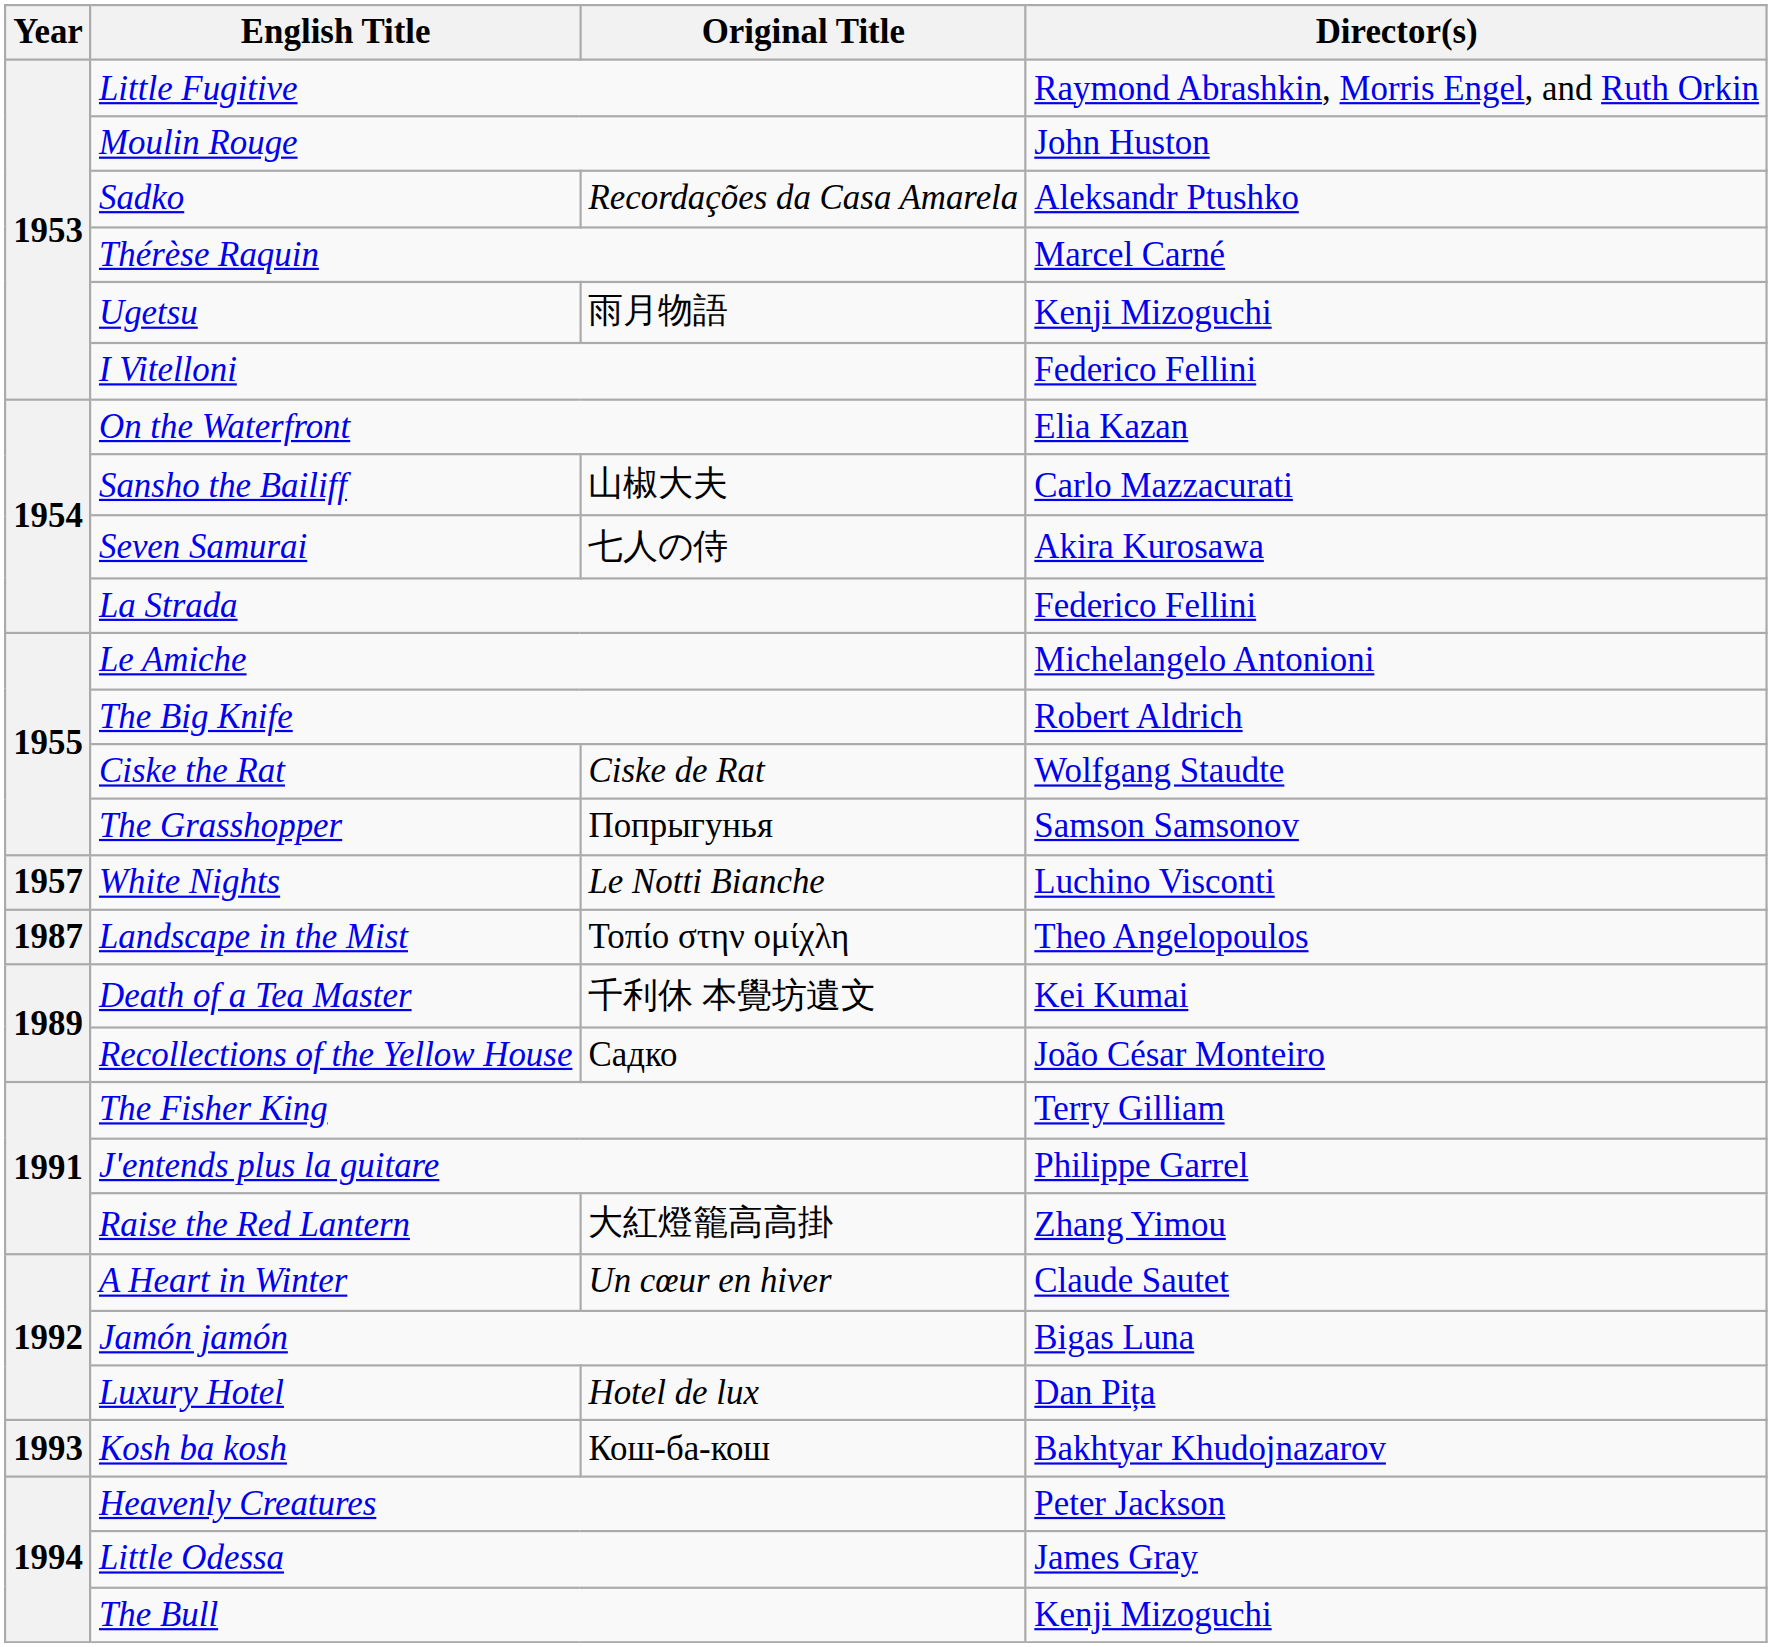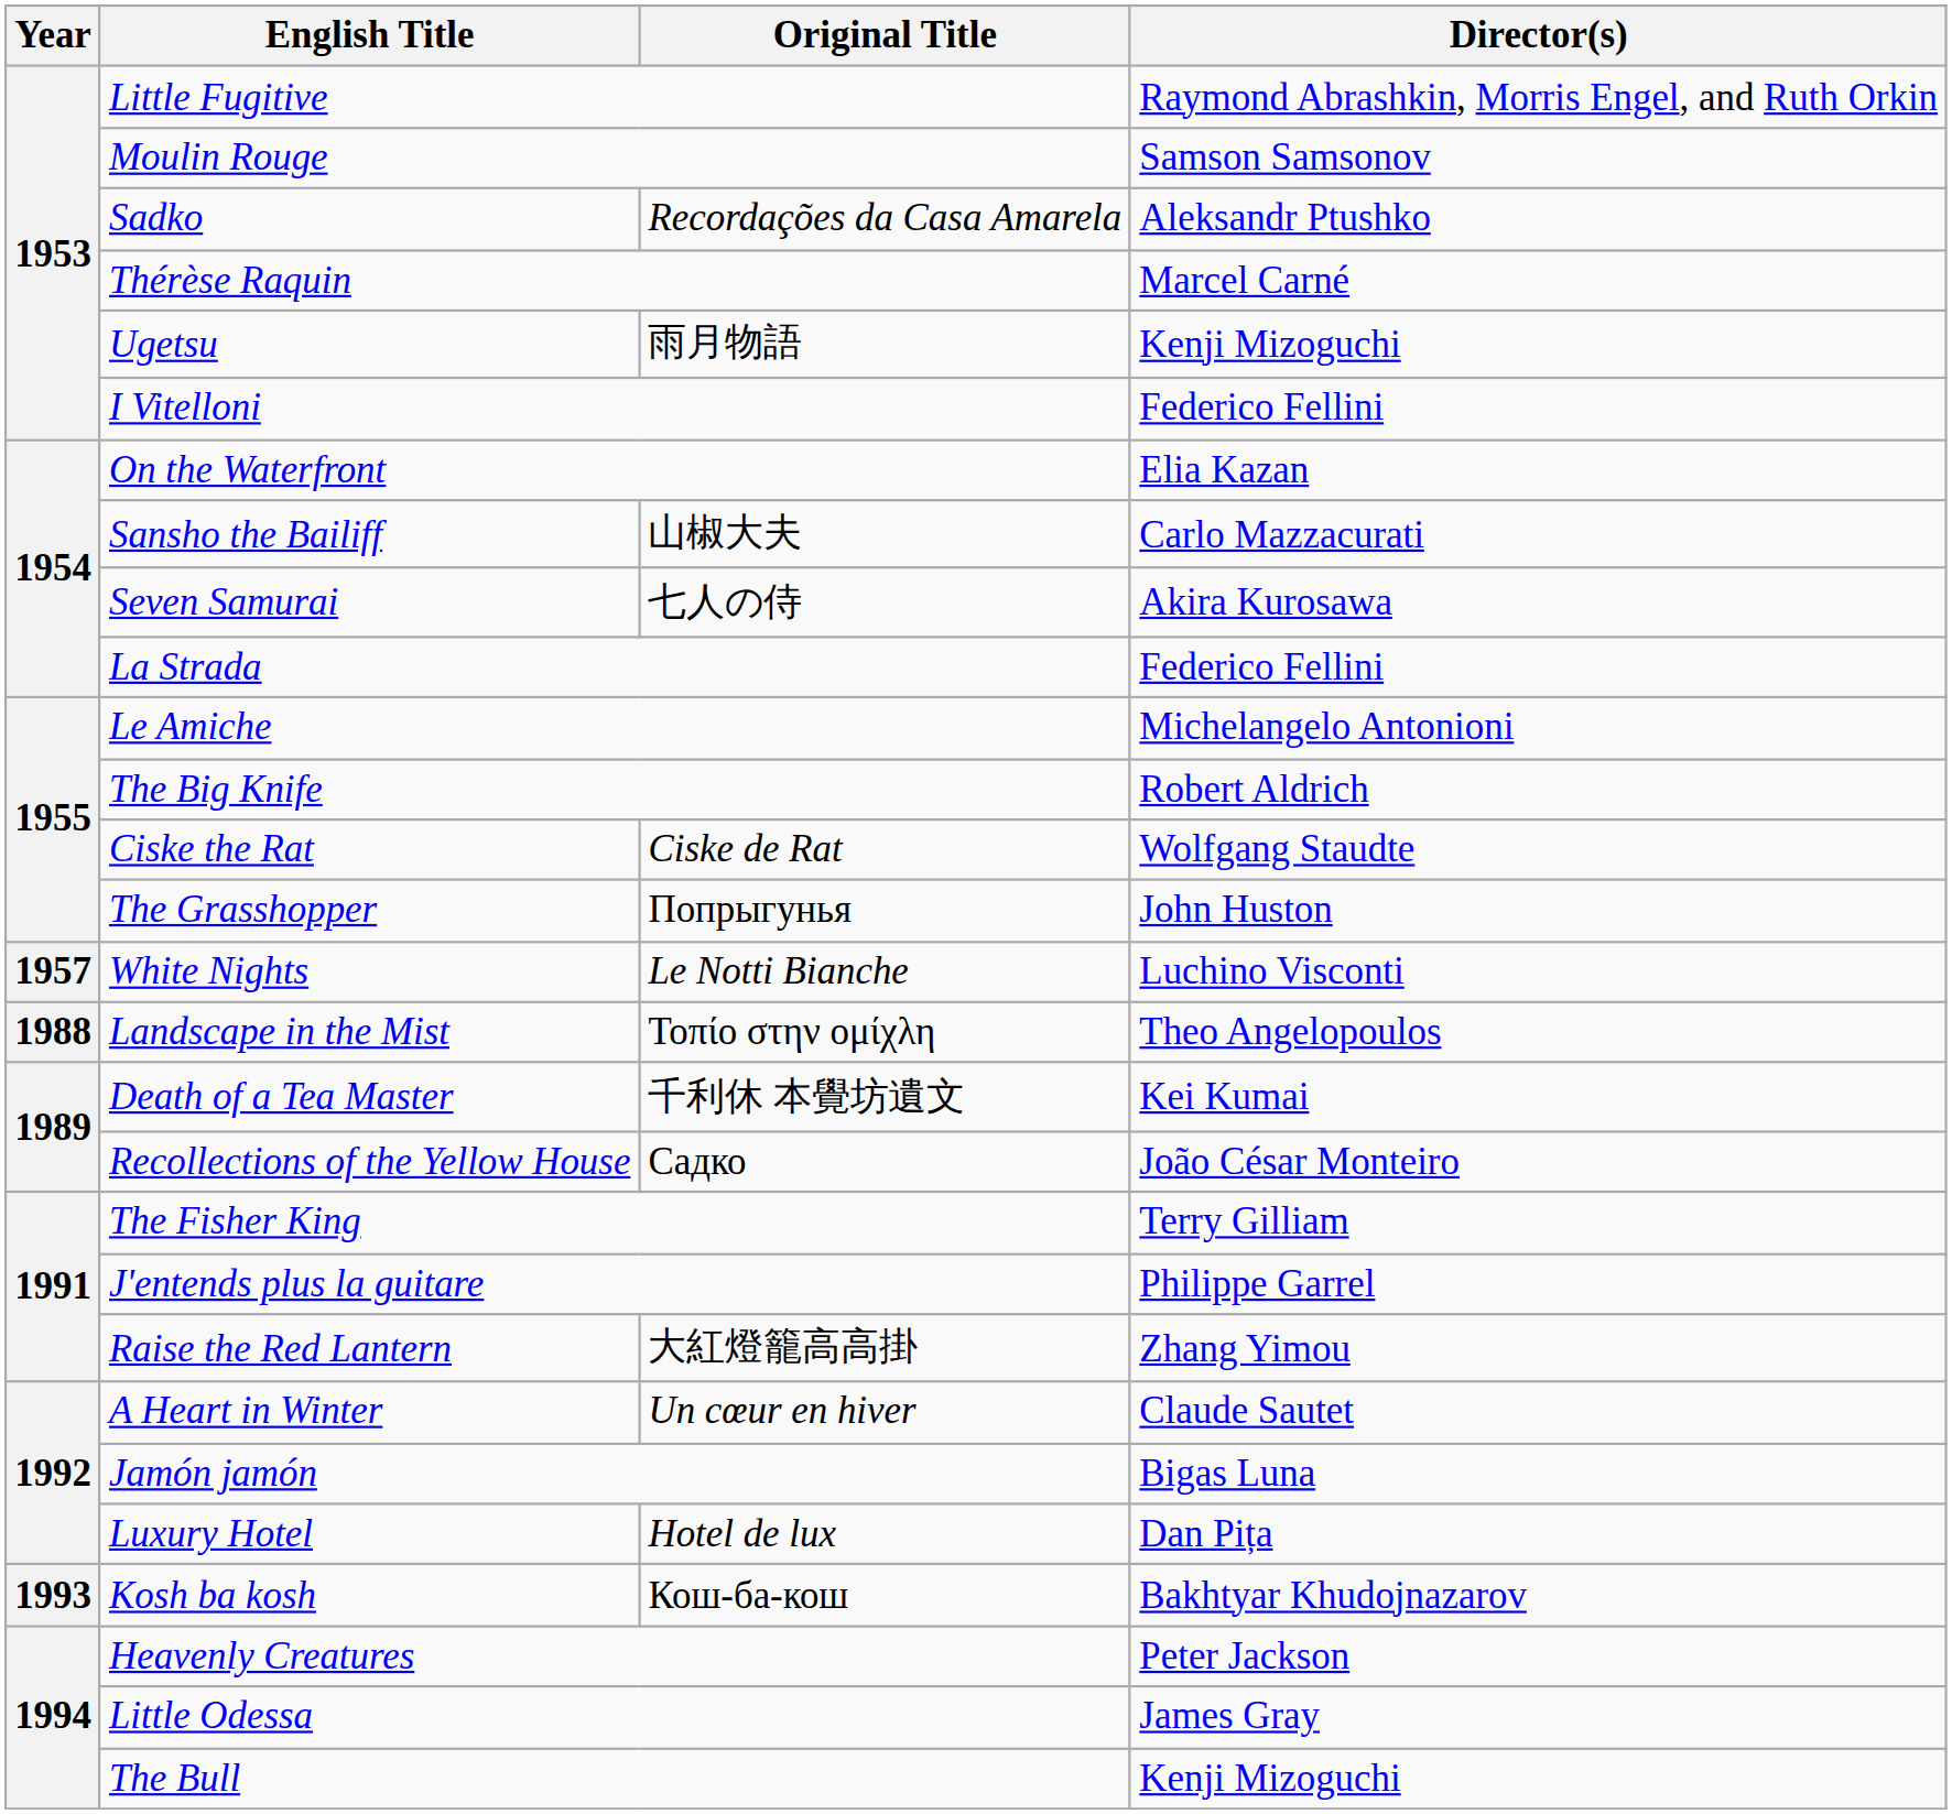Moulin Rouge | Director(s): John Huston -> Samson Samsonov
The Grasshopper | Director(s): Samson Samsonov -> John Huston
Landscape in the Mist | Year: 1987 -> 1988
